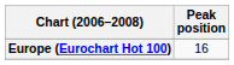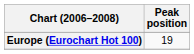Europe (Eurochart Hot 100) | Peak position: 16 -> 19
